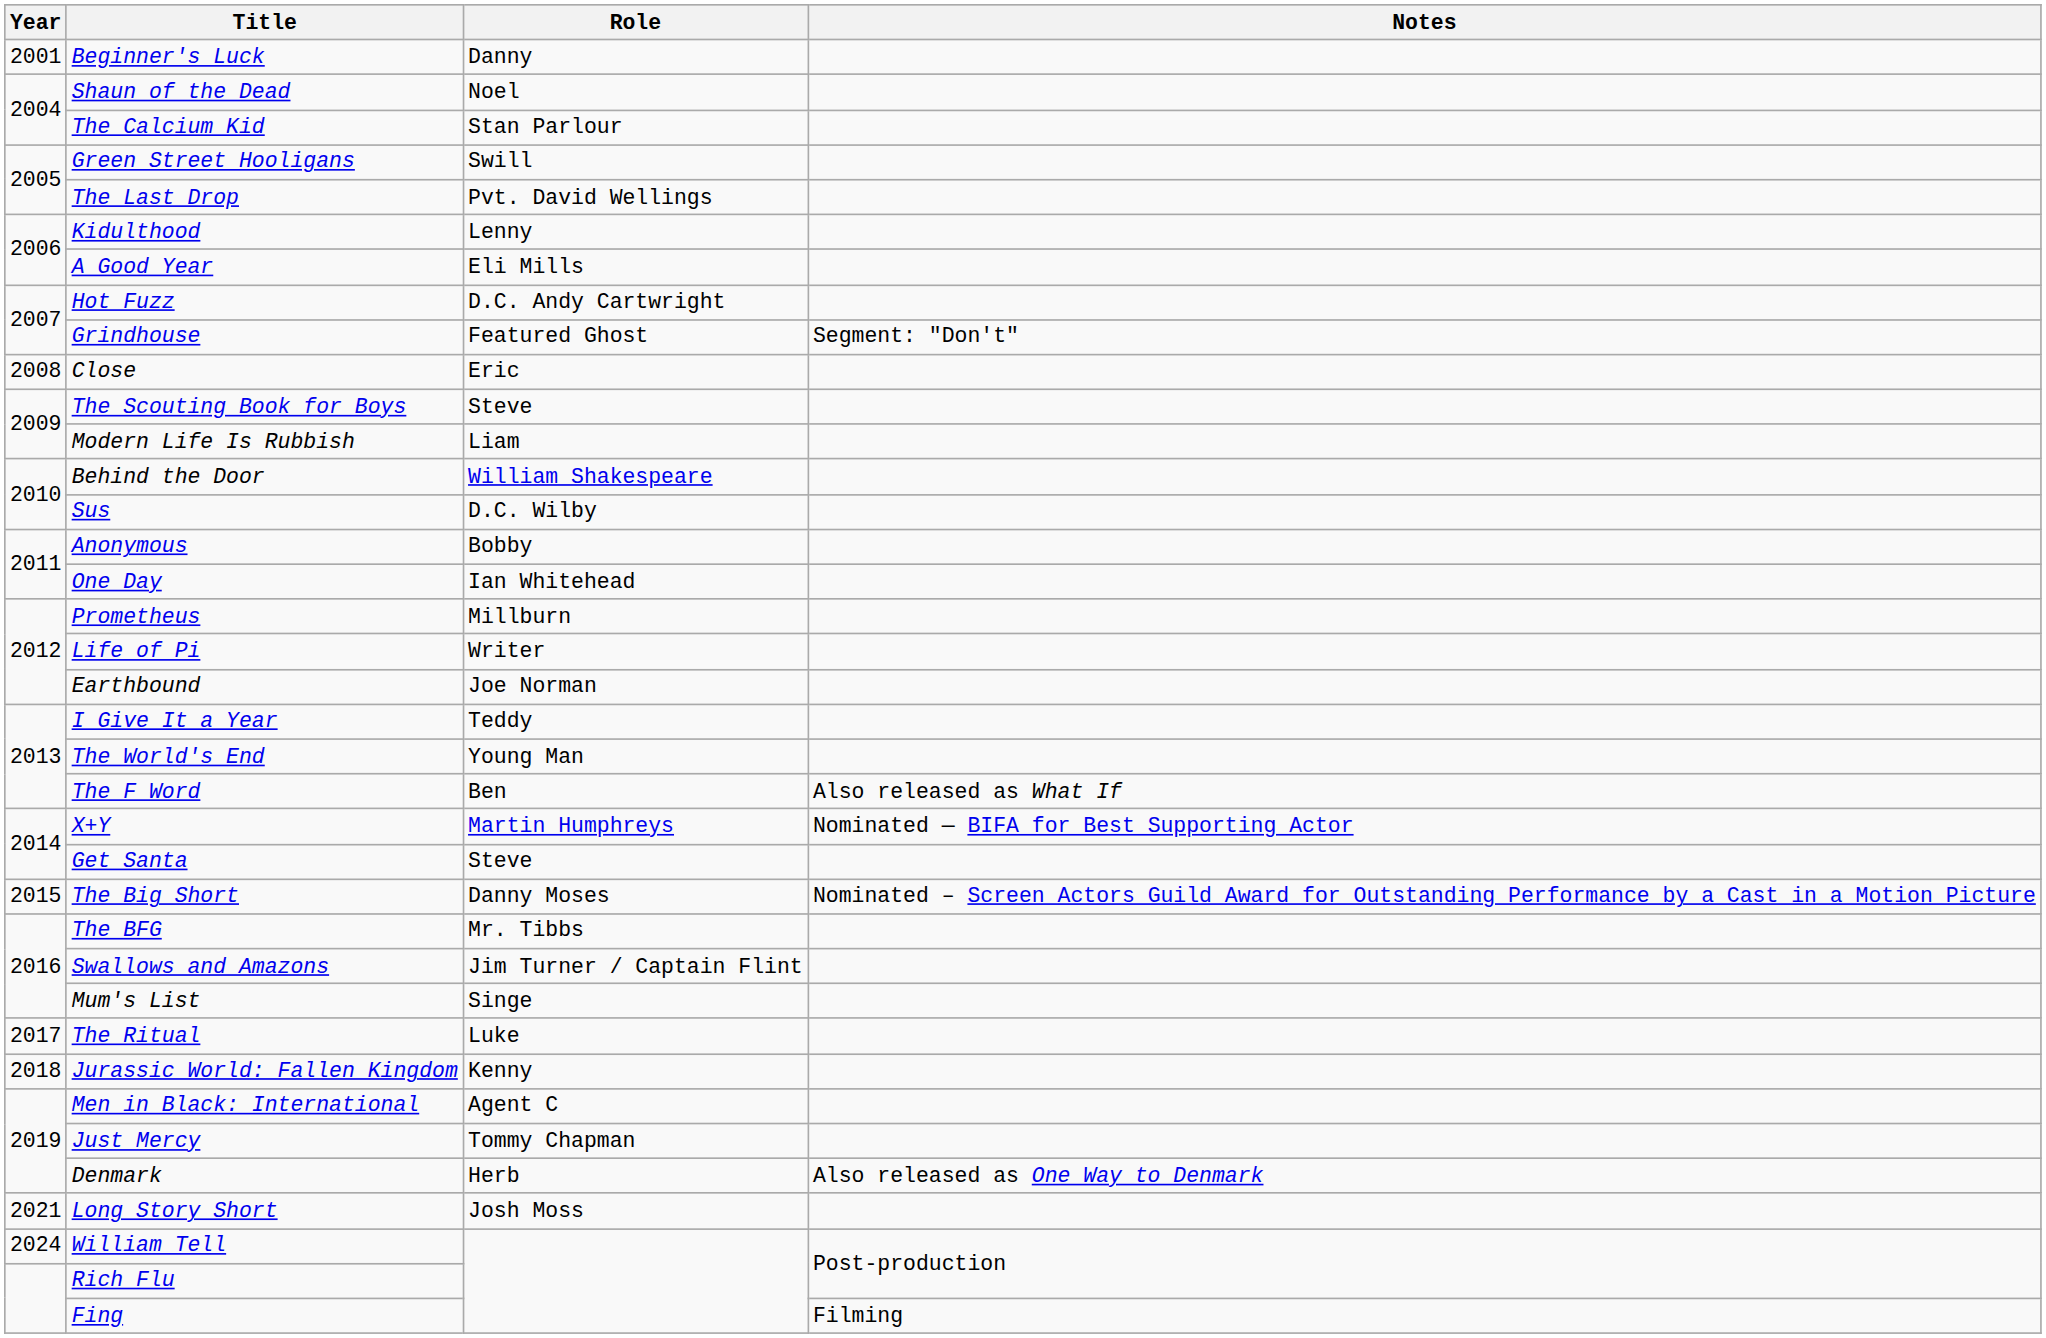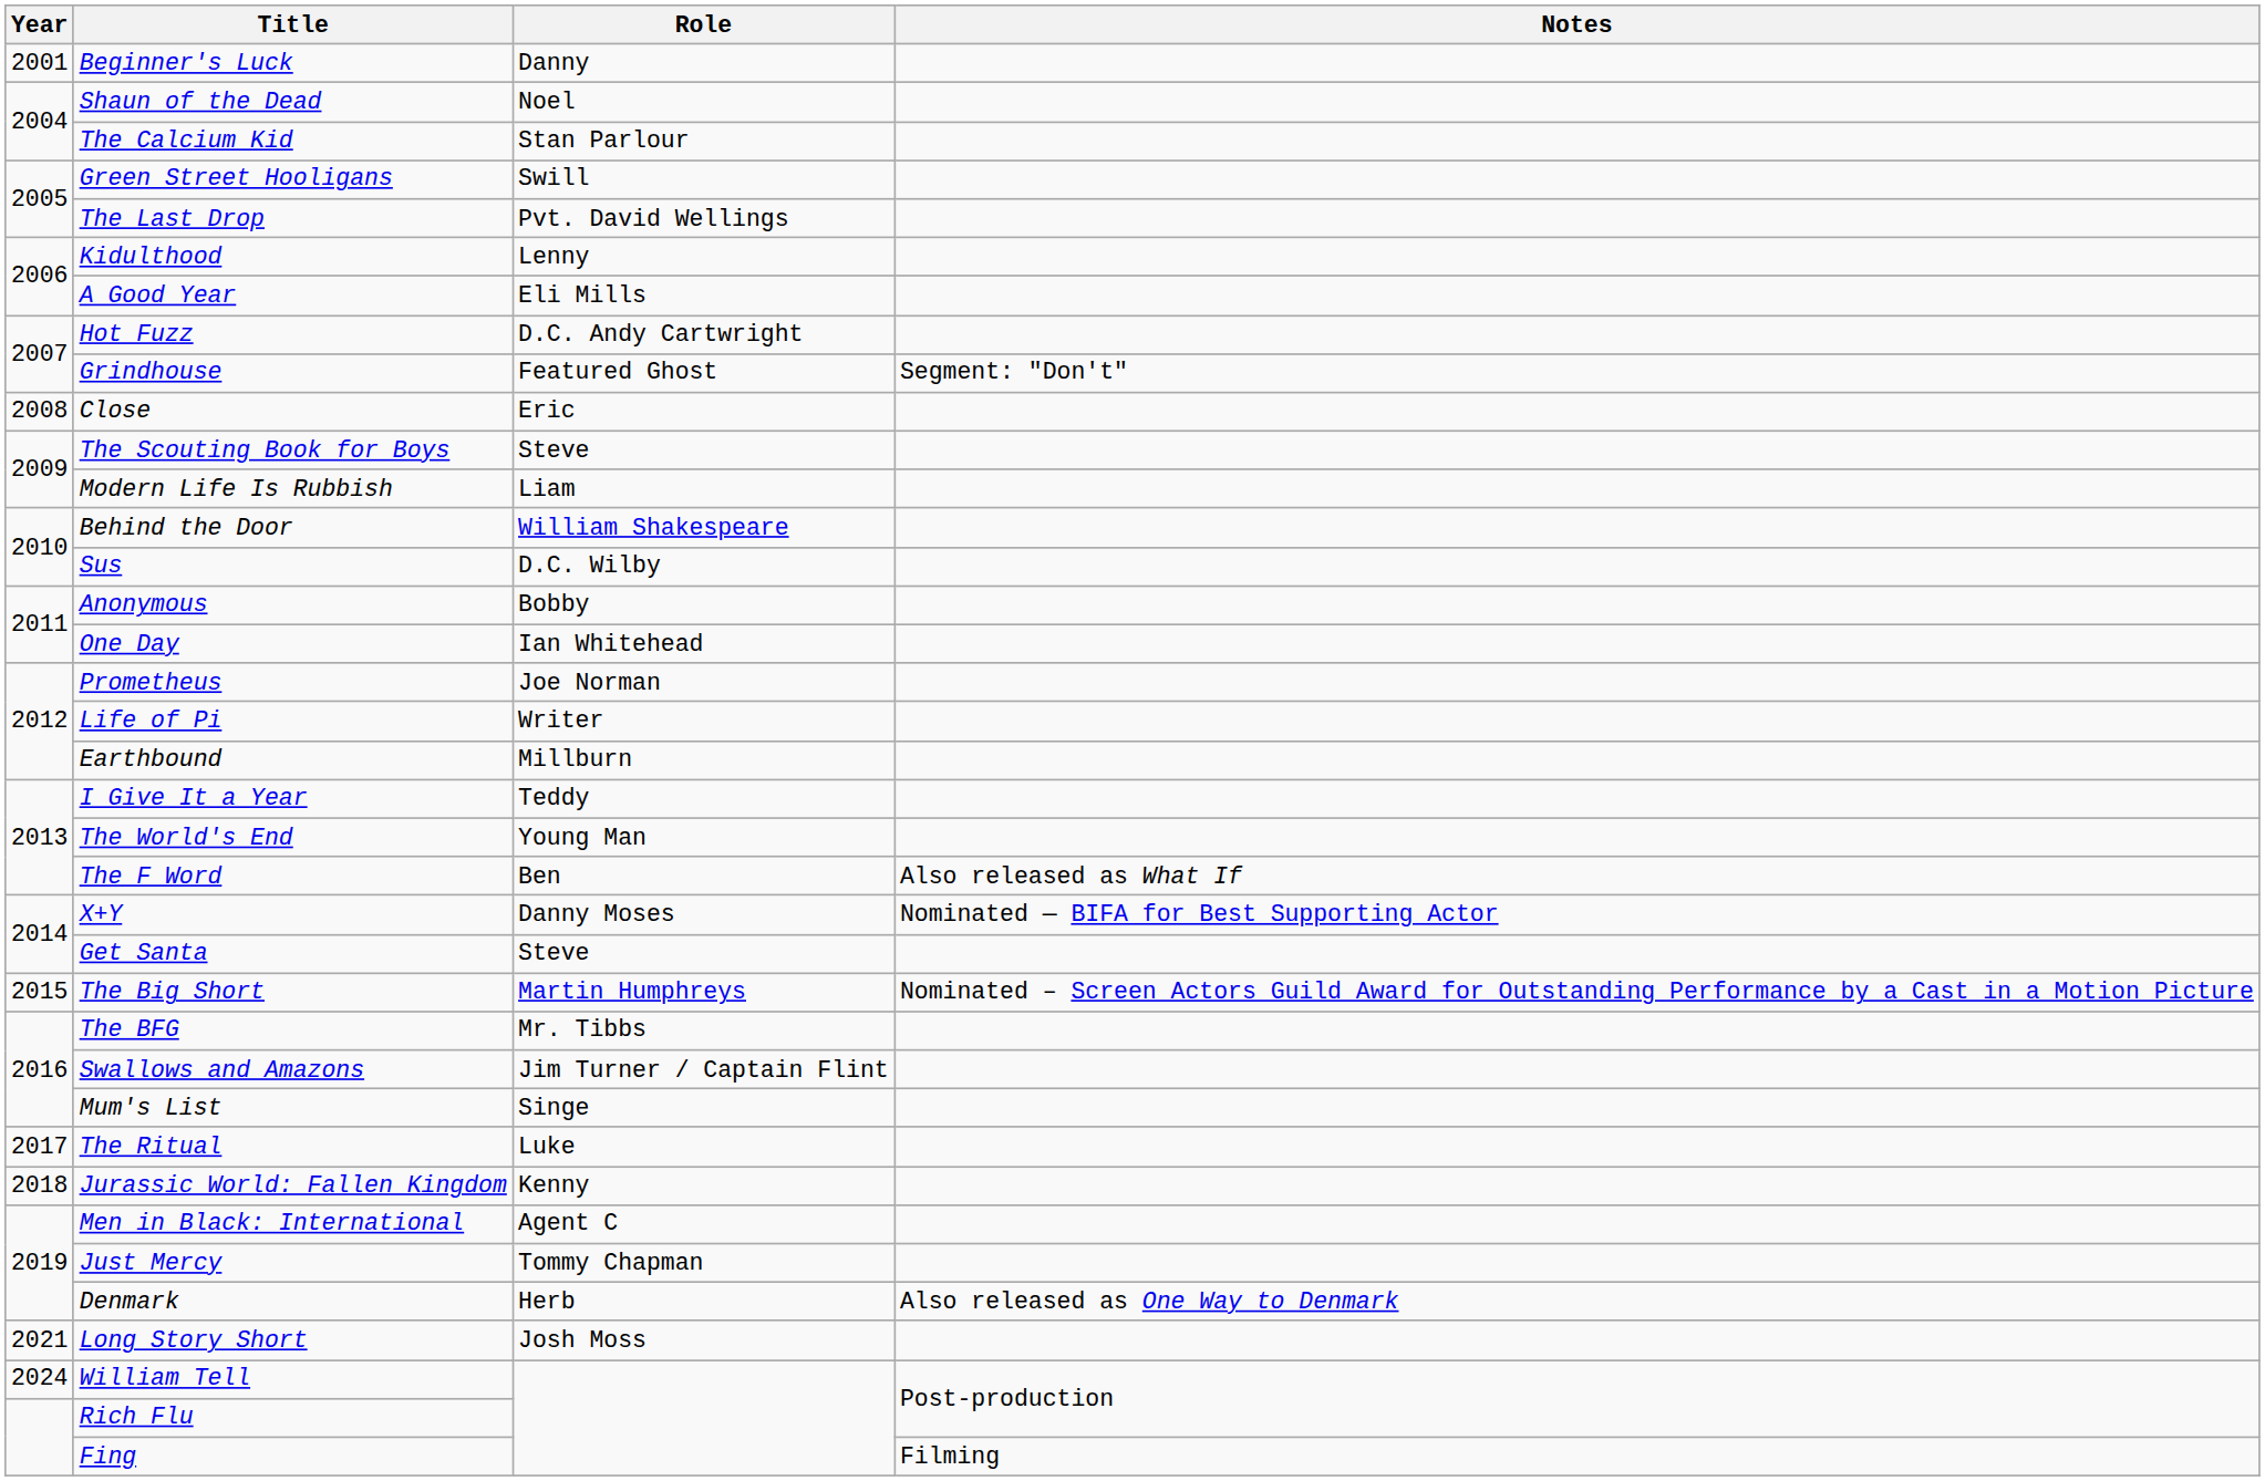Prometheus | Role: Millburn -> Joe Norman
Earthbound | Role: Joe Norman -> Millburn
X+Y | Role: Martin Humphreys -> Danny Moses
The Big Short | Role: Danny Moses -> Martin Humphreys
